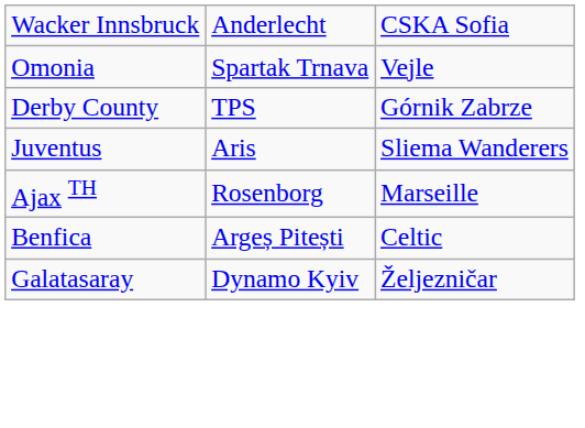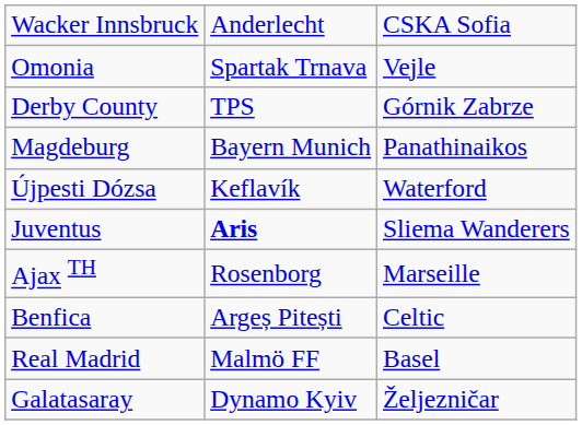+ row: Magdeburg | Bayern Munich | Panathinaikos
+ row: Újpesti Dózsa | Keflavík | Waterford
Juventus | column 2: normal -> bold
+ row: Real Madrid | Malmö FF | Basel
